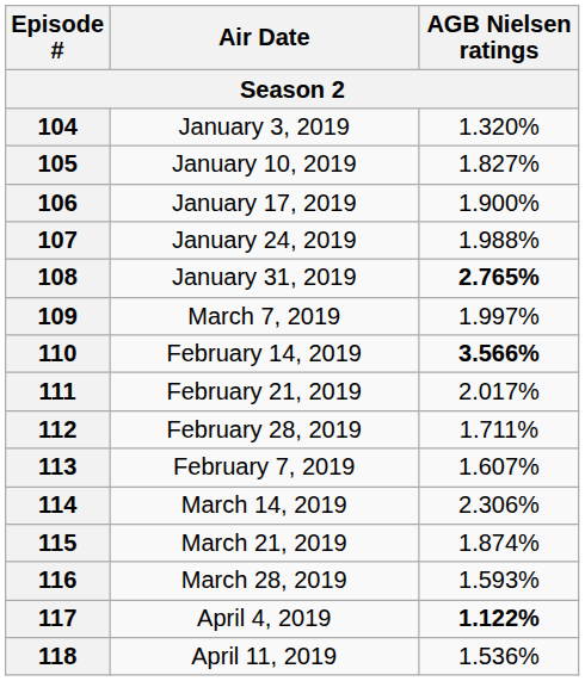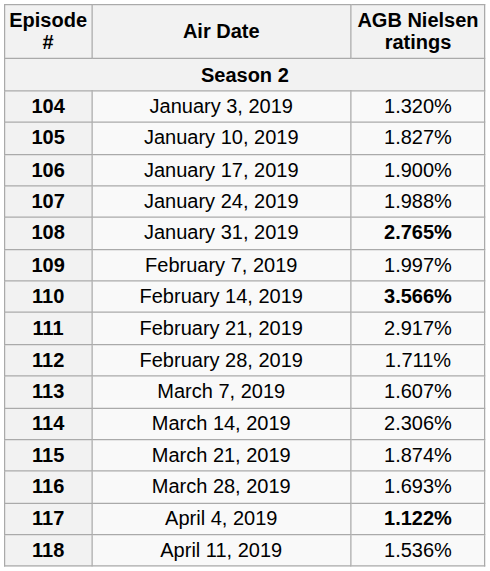109 | Air Date: March 7, 2019 -> February 7, 2019
111 | AGB Nielsen ratings: 2.017% -> 2.917%
113 | Air Date: February 7, 2019 -> March 7, 2019
116 | AGB Nielsen ratings: 1.593% -> 1.693%
